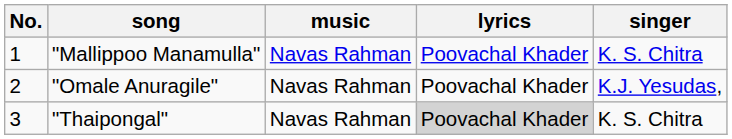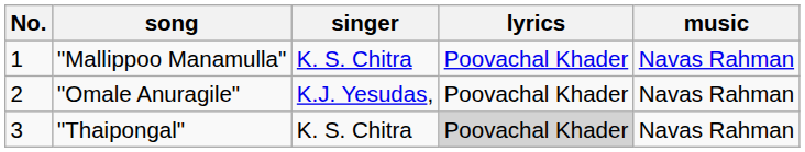columns swapped: singer <-> music
